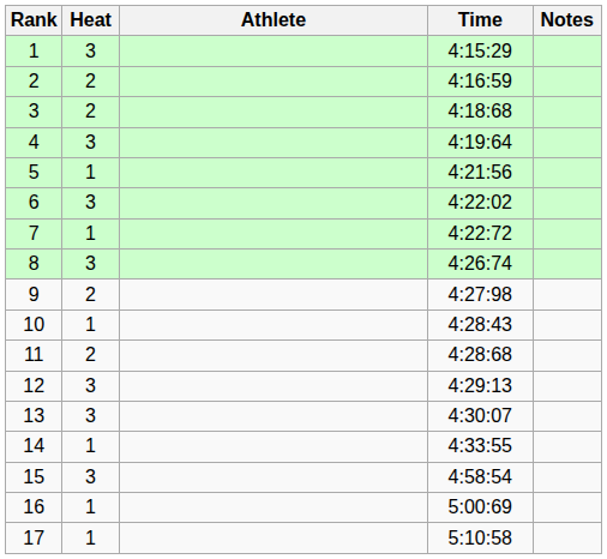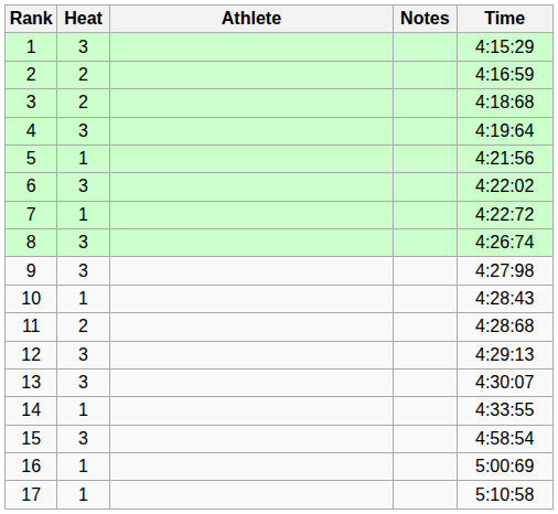columns swapped: Time <-> Notes
9 | Heat: 2 -> 3
